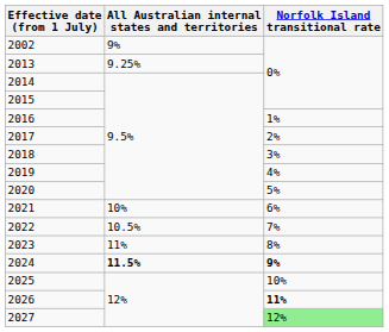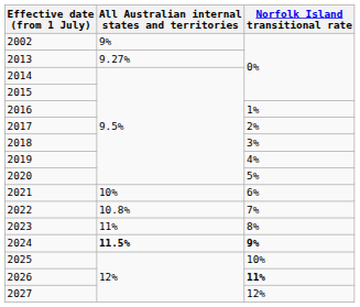2013 | All Australian internal states and territories: 9.25% -> 9.27%
2022 | All Australian internal states and territories: 10.5% -> 10.8%
2027 | Norfolk Island transitional rate: lightgreen background -> no background
